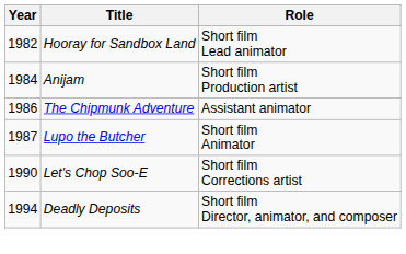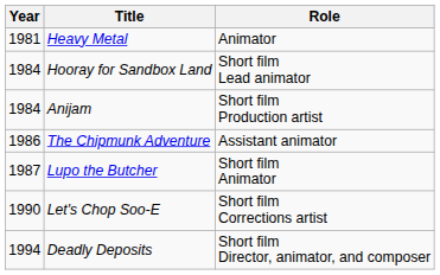+ row: 1981 | Heavy Metal | Animator
Hooray for Sandbox Land | Year: 1982 -> 1984
